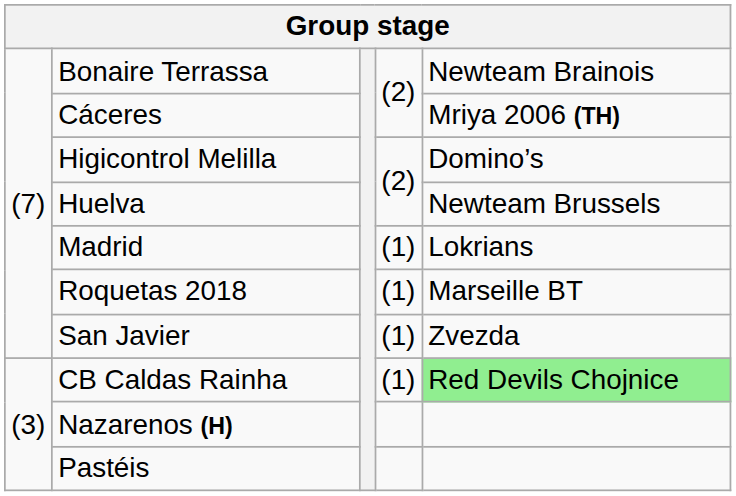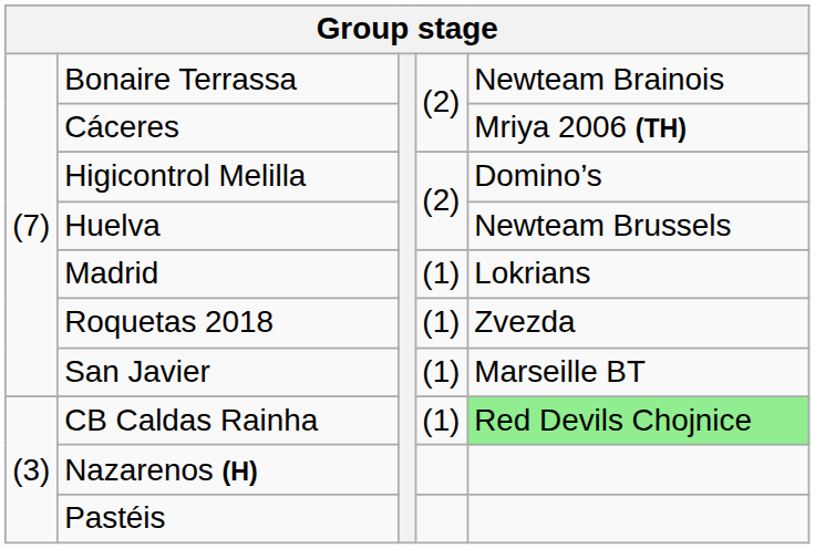Roquetas 2018 | column 5: Marseille BT -> Zvezda
San Javier | column 5: Zvezda -> Marseille BT
